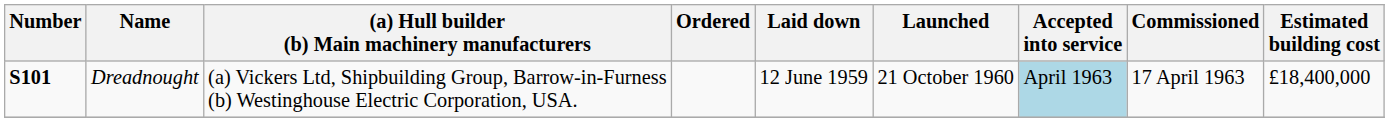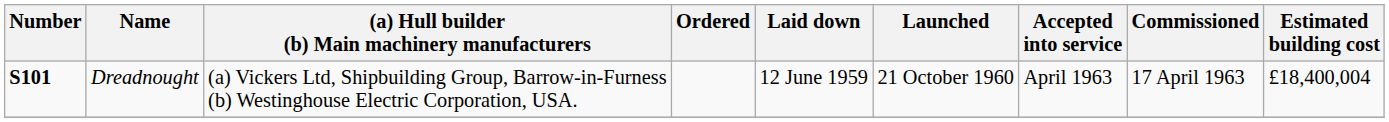Dreadnought | Accepted into service: lightblue background -> no background
Dreadnought | Estimated building cost: £18,400,000 -> £18,400,004
